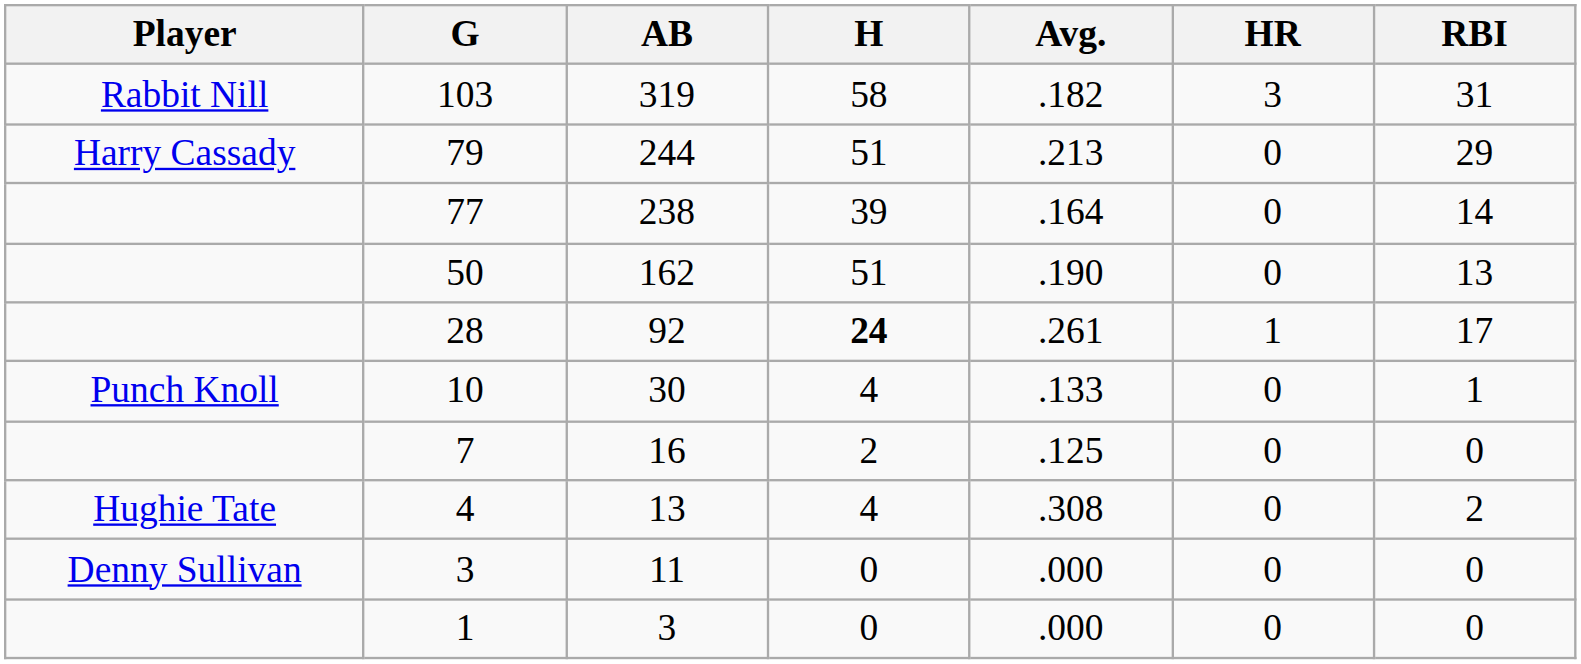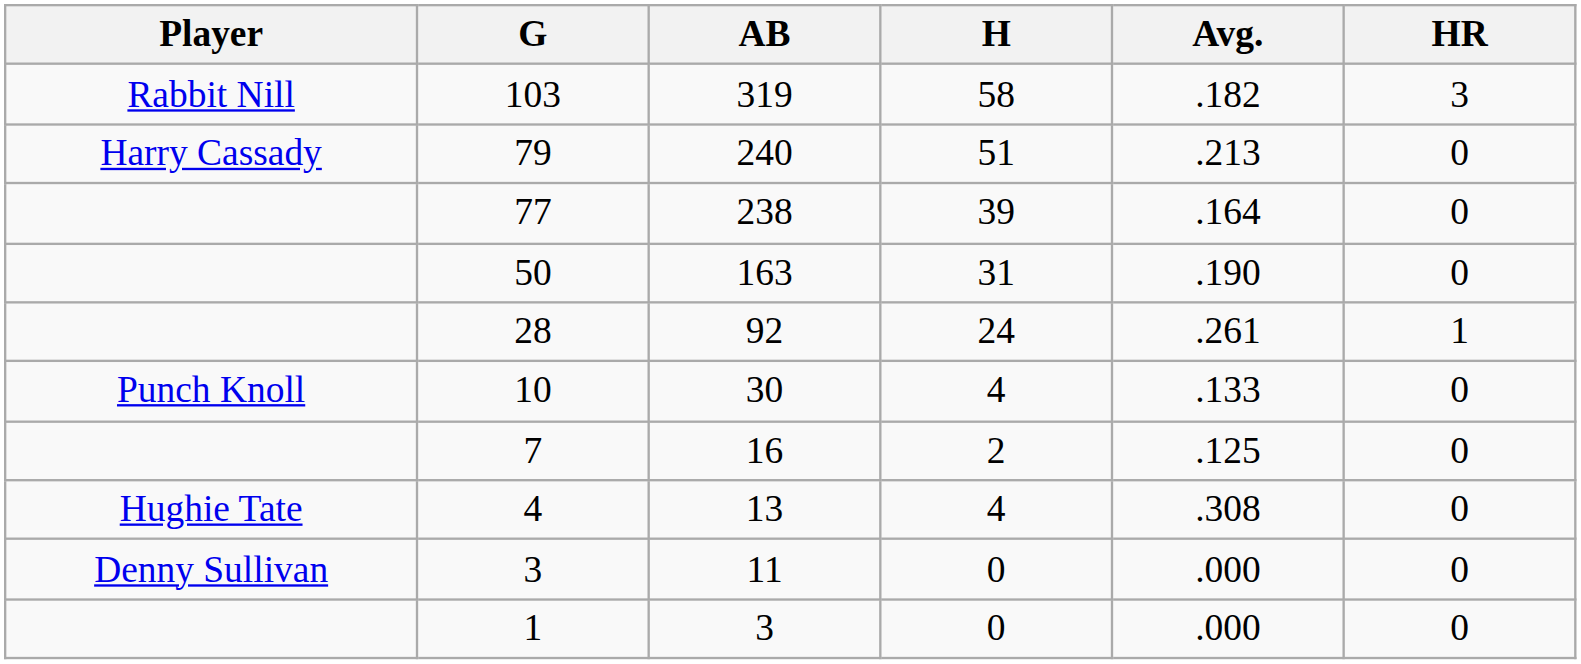- column: RBI | 31 | 29 | 14 | 13 | 17 | 1 | 0 | 2 | 0 | 0
79 | AB: 244 -> 240
50 | AB: 162 -> 163
50 | H: 51 -> 31
28 | H: bold -> normal
